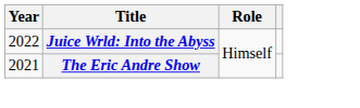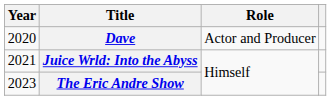+ row: 2020 | Dave | Actor and Producer
Juice Wrld: Into the Abyss | Year: 2022 -> 2021
The Eric Andre Show | Year: 2021 -> 2023
